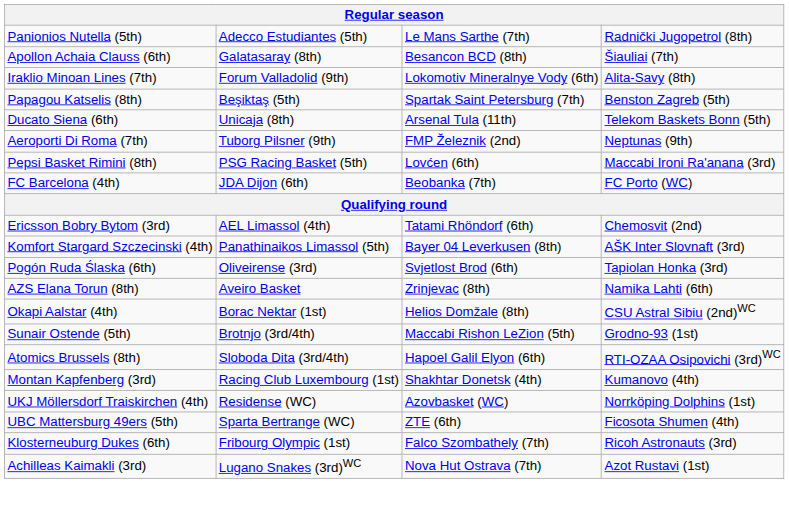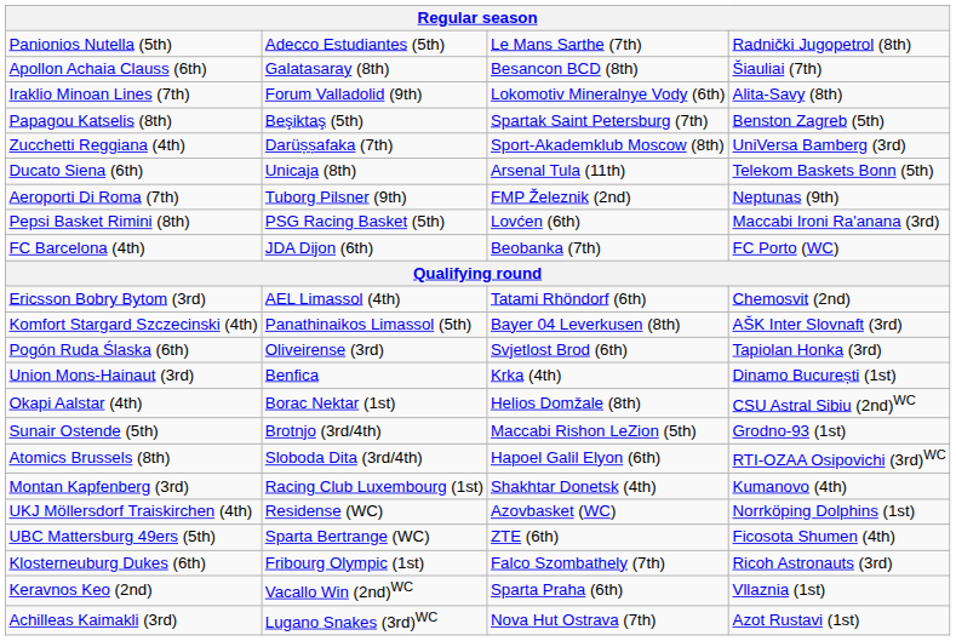+ row: Zucchetti Reggiana (4th) | Darüșșafaka (7th) | Sport-Akademklub Moscow (8th) | UniVersa Bamberg (3rd)
- row: AZS Elana Torun (8th) | Aveiro Basket | Zrinjevac (8th) | Namika Lahti (6th)
+ row: Union Mons-Hainaut (3rd) | Benfica | Krka (4th) | Dinamo București (1st)
+ row: Keravnos Keo (2nd) | Vacallo Win (2nd)WC | Sparta Praha (6th) | Vllaznia (1st)
